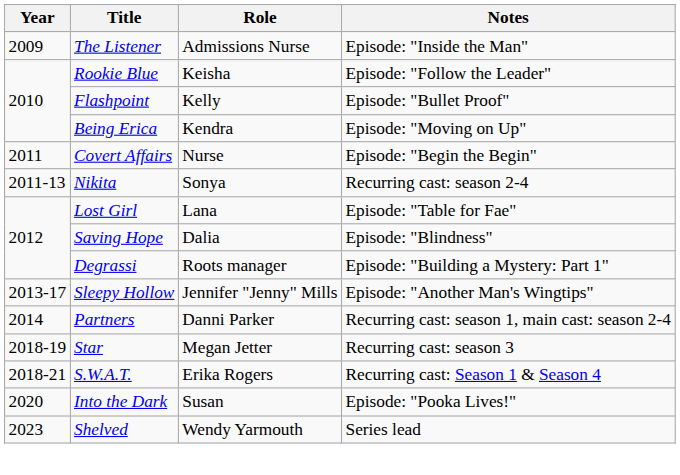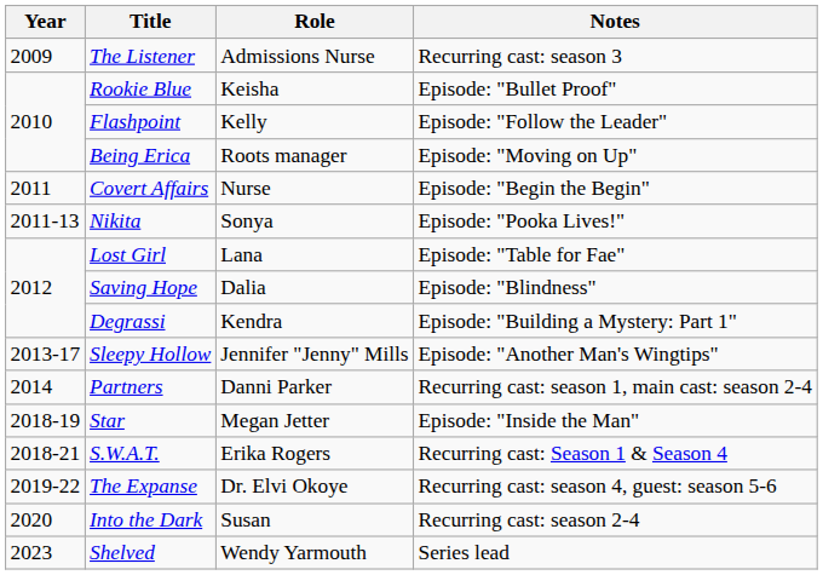The Listener | Notes: Episode: "Inside the Man" -> Recurring cast: season 3
Rookie Blue | Notes: Episode: "Follow the Leader" -> Episode: "Bullet Proof"
Flashpoint | Notes: Episode: "Bullet Proof" -> Episode: "Follow the Leader"
Being Erica | Role: Kendra -> Roots manager
Nikita | Notes: Recurring cast: season 2-4 -> Episode: "Pooka Lives!"
Degrassi | Role: Roots manager -> Kendra
Star | Notes: Recurring cast: season 3 -> Episode: "Inside the Man"
+ row: 2019-22 | The Expanse | Dr. Elvi Okoye | Recurring cast: season 4, guest: season 5-6
Into the Dark | Notes: Episode: "Pooka Lives!" -> Recurring cast: season 2-4
